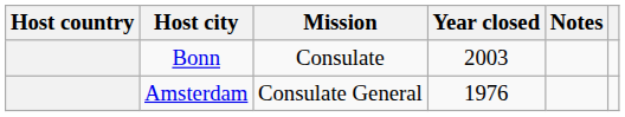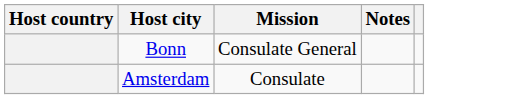- column: Year closed | 2003 | 1976
Bonn | Mission: Consulate -> Consulate General
Amsterdam | Mission: Consulate General -> Consulate
